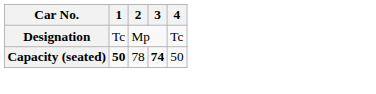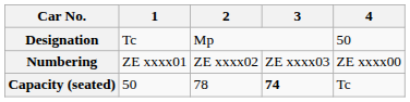Designation | 4: Tc -> 50
+ row: Numbering | ZE xxxx01 | ZE xxxx02 | ZE xxxx03 | ZE xxxx00
Capacity (seated) | 1: bold -> normal
Capacity (seated) | 4: 50 -> Tc
